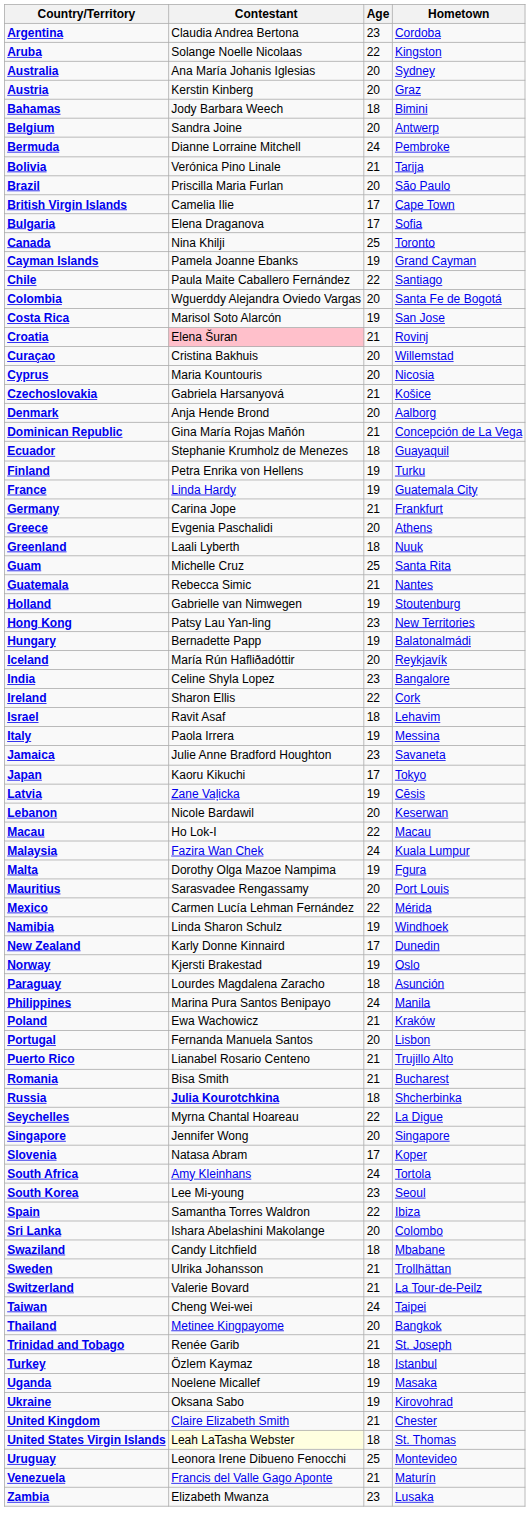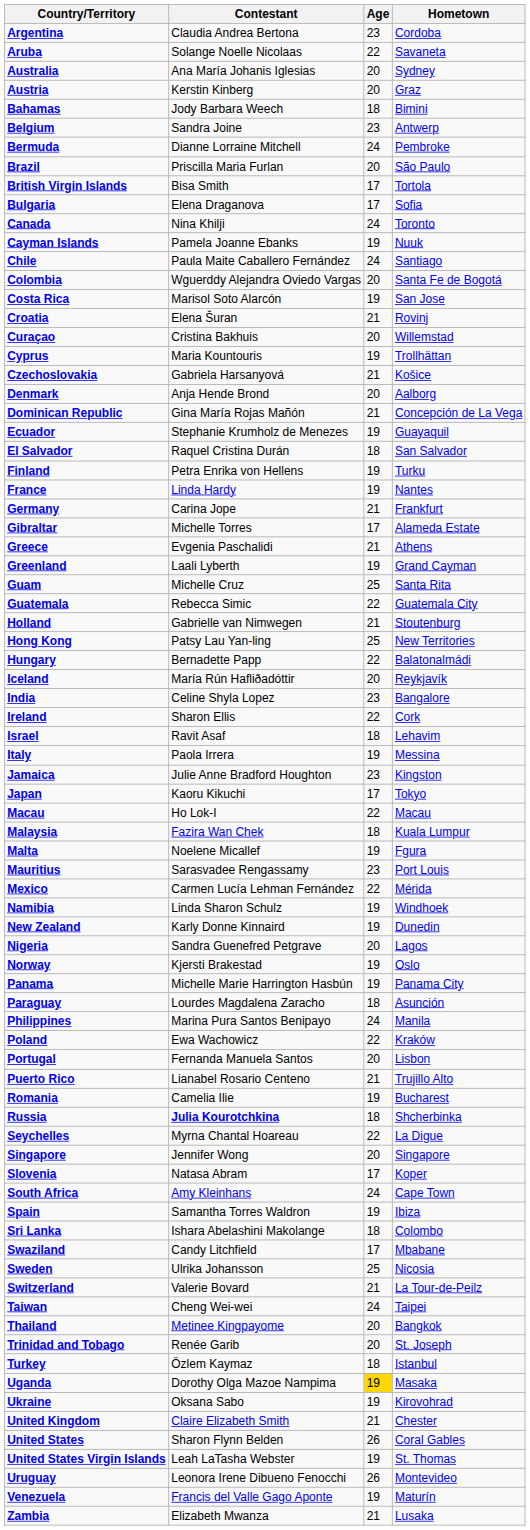Aruba | Hometown: Kingston -> Savaneta
Belgium | Age: 20 -> 23
- row: Bolivia | Verónica Pino Linale | 21 | Tarija
British Virgin Islands | Contestant: Camelia Ilie -> Bisa Smith
British Virgin Islands | Hometown: Cape Town -> Tortola
Canada | Age: 25 -> 24
Cayman Islands | Hometown: Grand Cayman -> Nuuk
Chile | Age: 22 -> 24
Croatia | Contestant: pink background -> no background
Cyprus | Age: 20 -> 19
Cyprus | Hometown: Nicosia -> Trollhättan
Ecuador | Age: 18 -> 19
+ row: El Salvador | Raquel Cristina Durán | 18 | San Salvador
France | Hometown: Guatemala City -> Nantes
+ row: Gibraltar | Michelle Torres | 17 | Alameda Estate
Greece | Age: 20 -> 21
Greenland | Age: 18 -> 19
Greenland | Hometown: Nuuk -> Grand Cayman
Guatemala | Age: 21 -> 22
Guatemala | Hometown: Nantes -> Guatemala City
Holland | Age: 19 -> 21
Hong Kong | Age: 23 -> 25
Hungary | Age: 19 -> 22
Jamaica | Hometown: Savaneta -> Kingston
- row: Latvia | Zane Vaļicka | 19 | Cēsis
- row: Lebanon | Nicole Bardawil | 20 | Keserwan
Malaysia | Age: 24 -> 18
Malta | Contestant: Dorothy Olga Mazoe Nampima -> Noelene Micallef
Mauritius | Age: 20 -> 23
New Zealand | Age: 17 -> 19
+ row: Nigeria | Sandra Guenefred Petgrave | 20 | Lagos
+ row: Panama | Michelle Marie Harrington Hasbún | 19 | Panama City
Poland | Age: 21 -> 22
Romania | Contestant: Bisa Smith -> Camelia Ilie
Romania | Age: 21 -> 19
South Africa | Hometown: Tortola -> Cape Town
- row: South Korea | Lee Mi-young | 23 | Seoul
Spain | Age: 22 -> 19
Sri Lanka | Age: 20 -> 18
Swaziland | Age: 18 -> 17
Sweden | Age: 21 -> 25
Sweden | Hometown: Trollhättan -> Nicosia
Trinidad and Tobago | Age: 21 -> 20
Uganda | Contestant: Noelene Micallef -> Dorothy Olga Mazoe Nampima
Uganda | Age: no background -> gold background
+ row: United States | Sharon Flynn Belden | 26 | Coral Gables
United States Virgin Islands | Contestant: lightyellow background -> no background
United States Virgin Islands | Age: 18 -> 19
Uruguay | Age: 25 -> 26
Venezuela | Age: 21 -> 19
Zambia | Age: 23 -> 21
